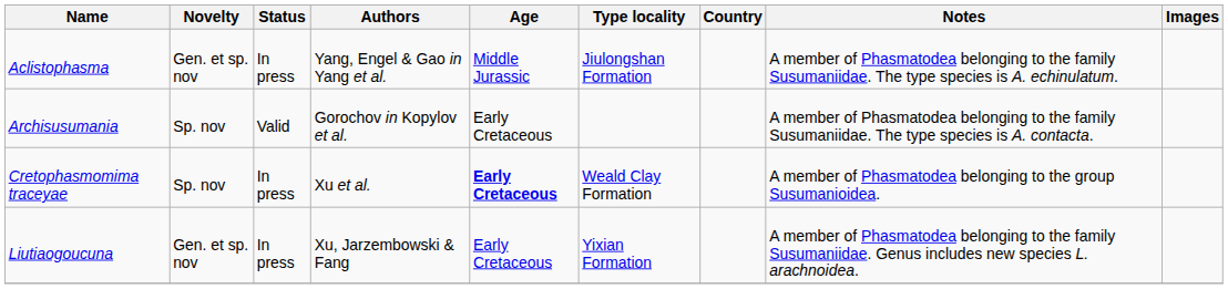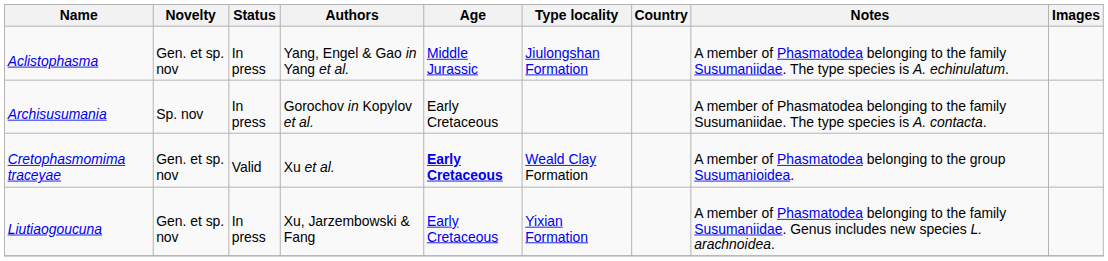Archisusumania | Status: Valid -> In press
Cretophasmomima traceyae | Novelty: Sp. nov -> Gen. et sp. nov
Cretophasmomima traceyae | Status: In press -> Valid
